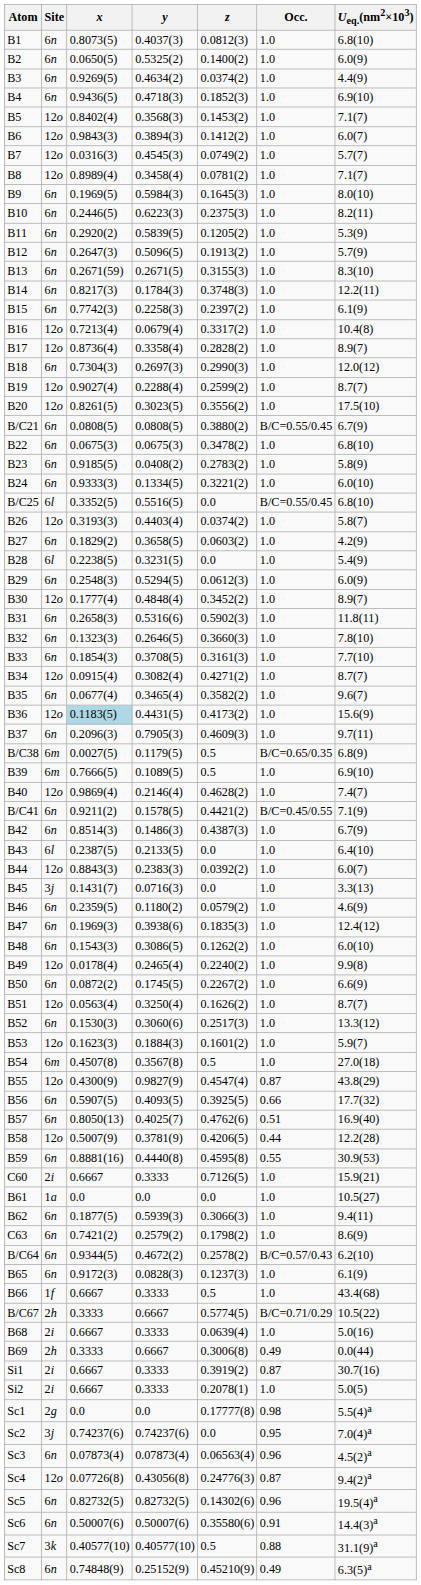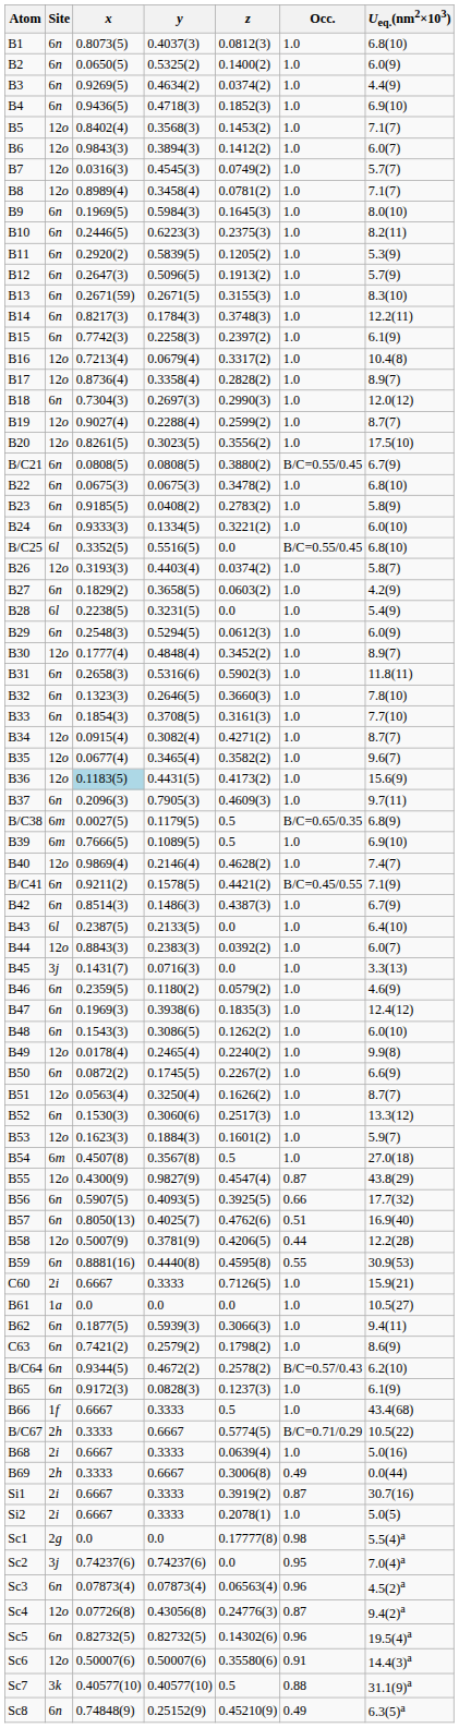B35 | Site: 6n -> 12o
Sc6 | Site: 6n -> 12o
